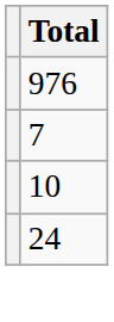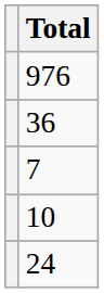+ row: 36
